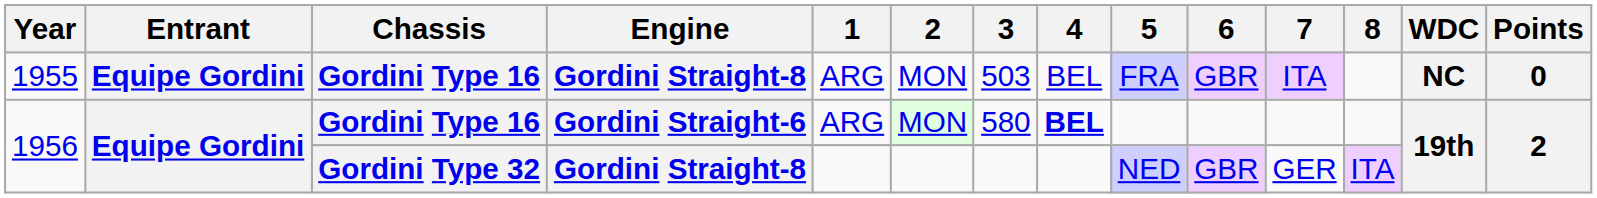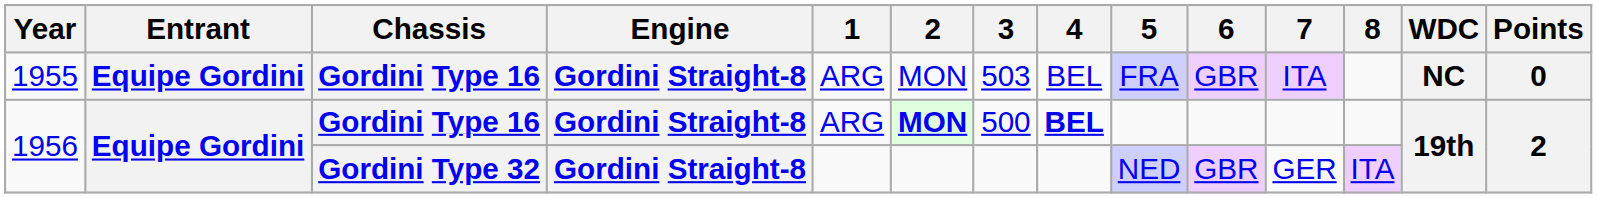1956 / Gordini Type 16 | Engine: Gordini Straight-6 -> Gordini Straight-8
1956 / Gordini Type 16 | 2: normal -> bold
1956 / Gordini Type 16 | 3: 580 -> 500
